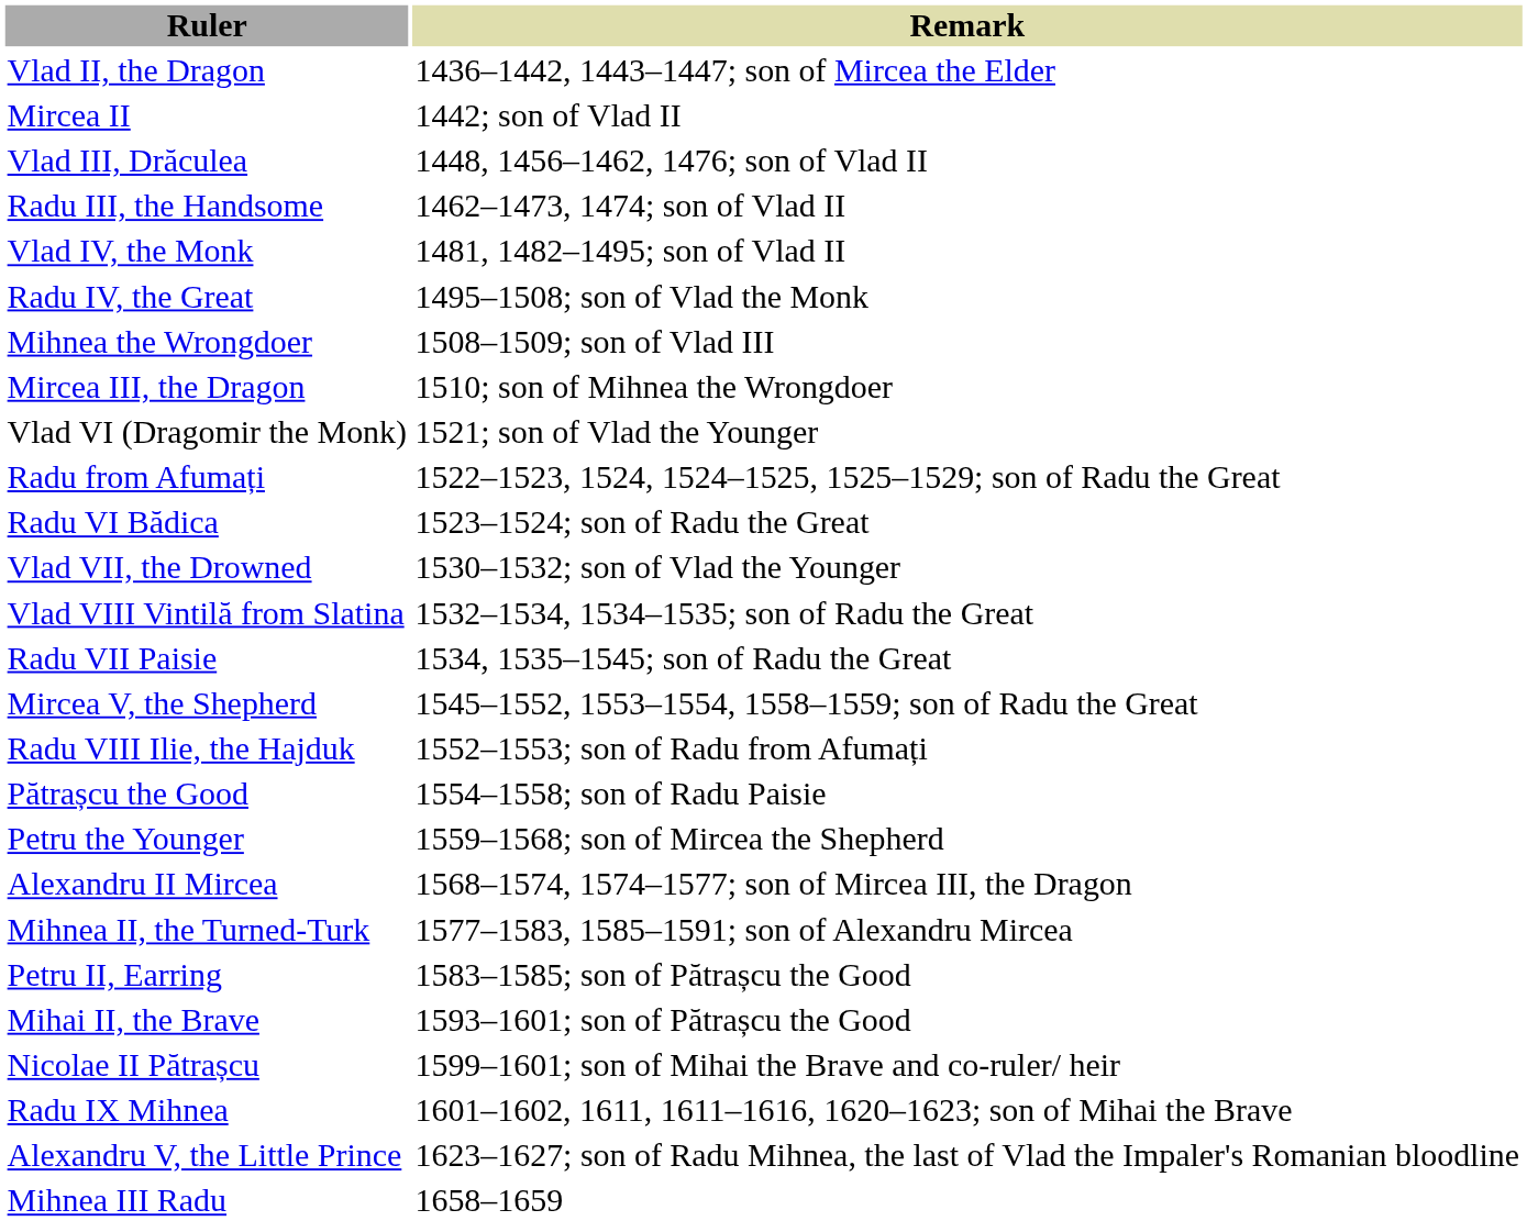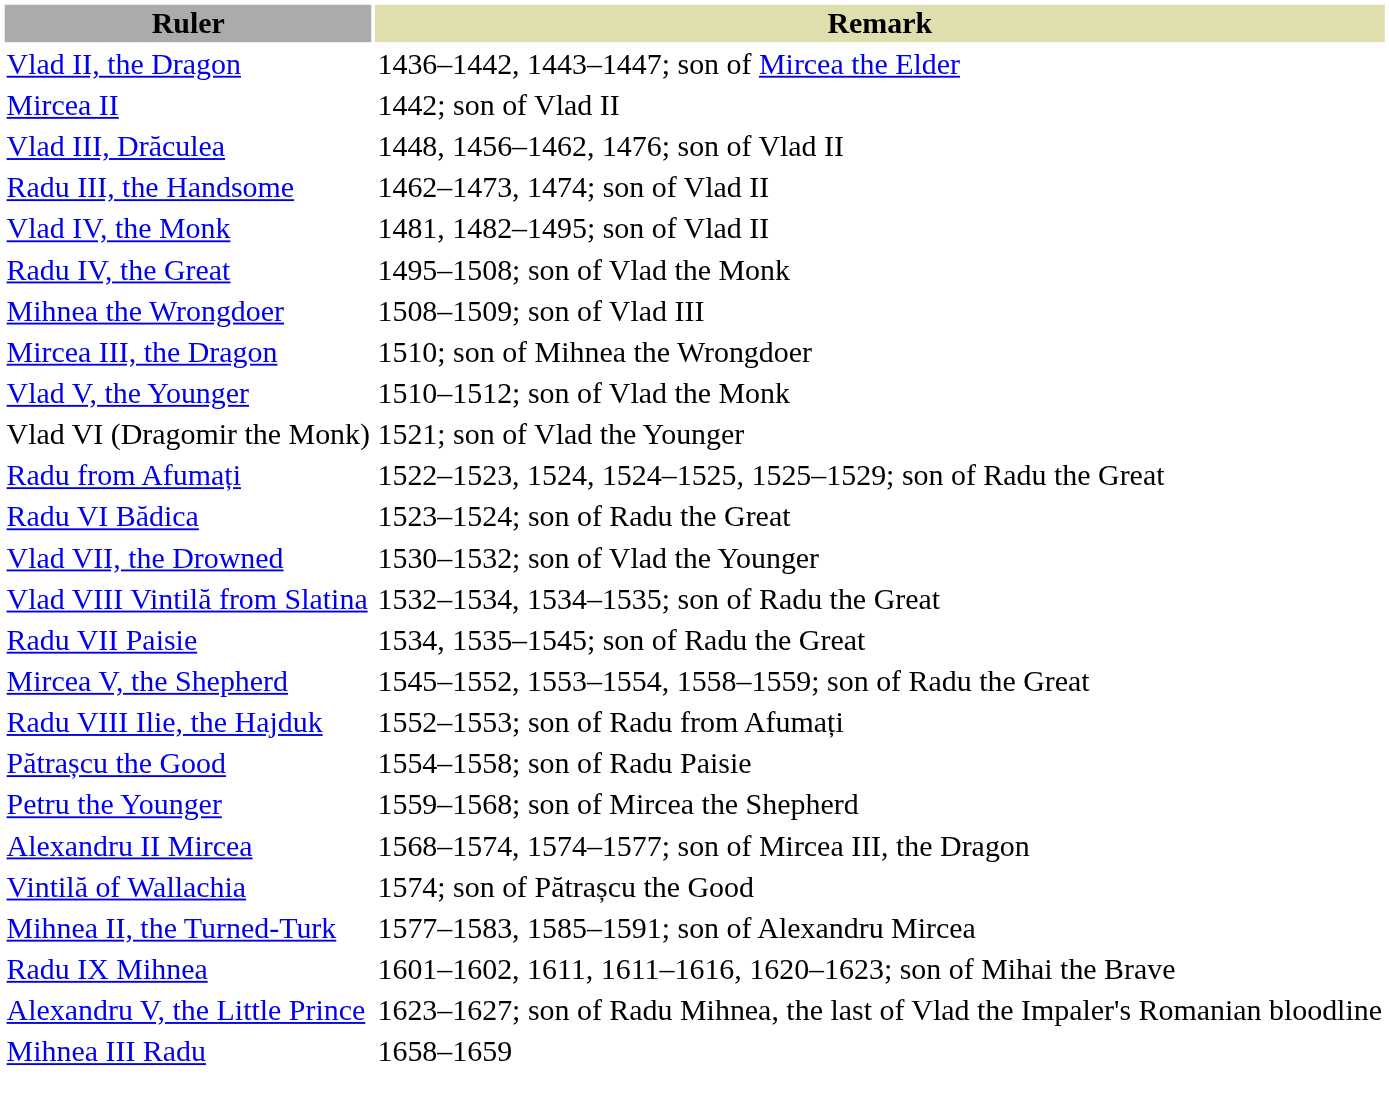+ row: Vlad V, the Younger | 1510–1512; son of Vlad the Monk
+ row: Vintilă of Wallachia | 1574; son of Pătrașcu the Good
- row: Petru II, Earring | 1583–1585; son of Pătrașcu the Good
- row: Mihai II, the Brave | 1593–1601; son of Pătrașcu the Good
- row: Nicolae II Pătrașcu | 1599–1601; son of Mihai the Brave and co-ruler/ heir
